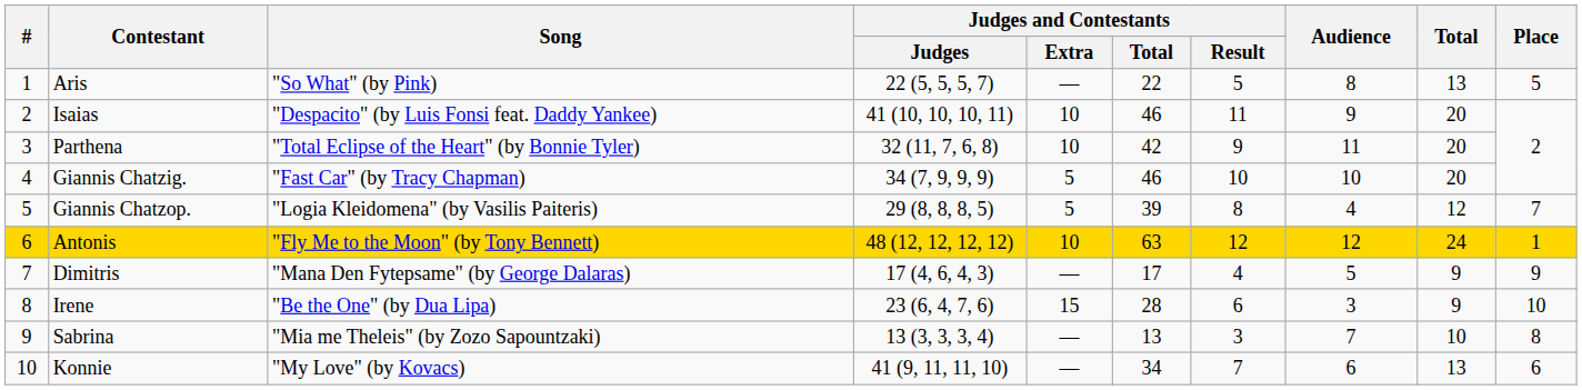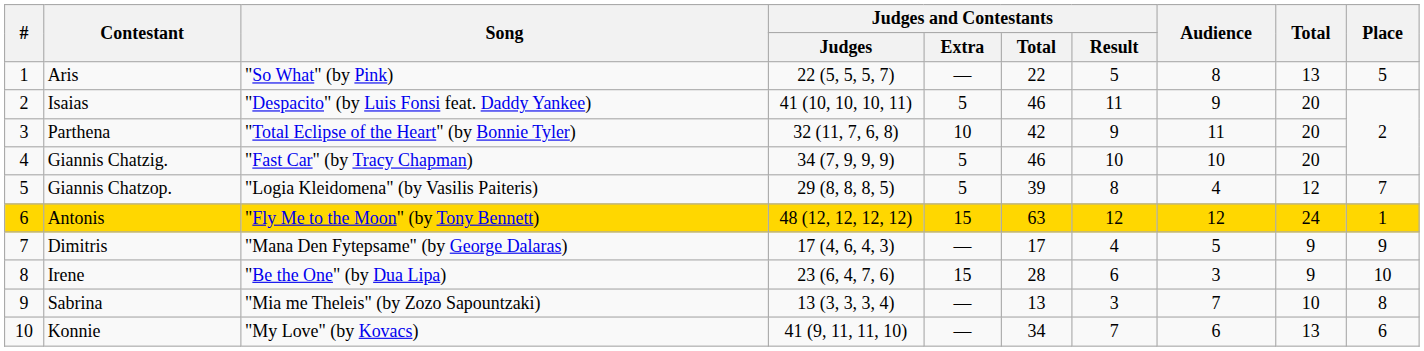Isaias | Judges and Contestants / Extra: 10 -> 5
Antonis | Judges and Contestants / Extra: 10 -> 15
